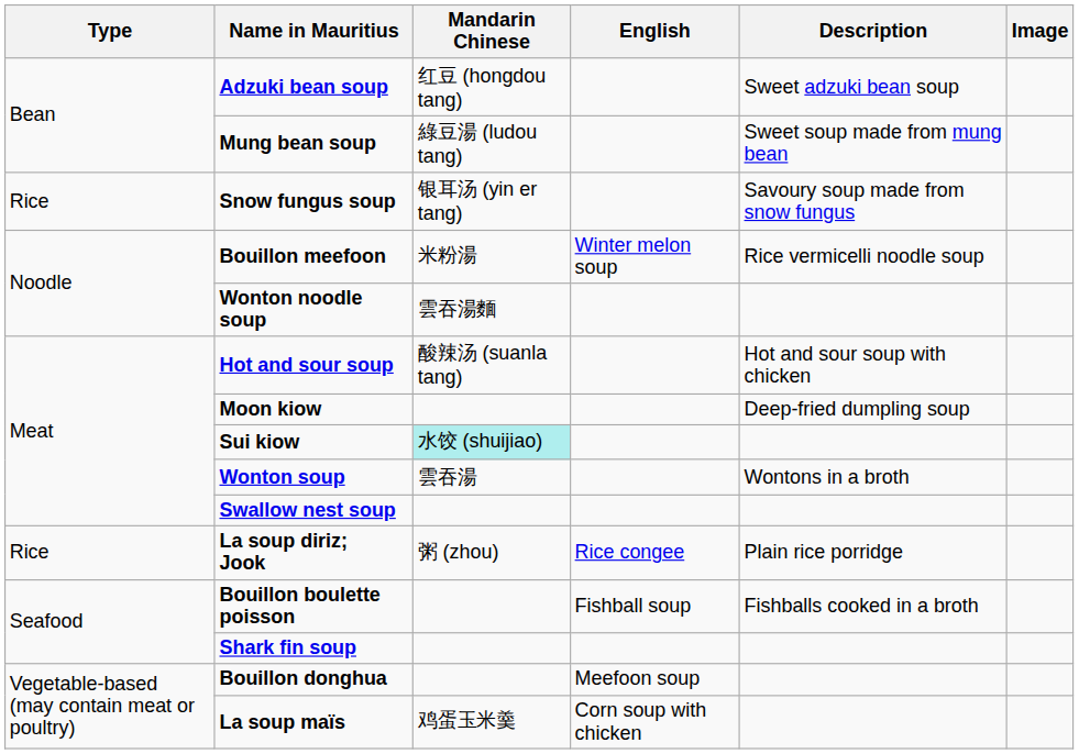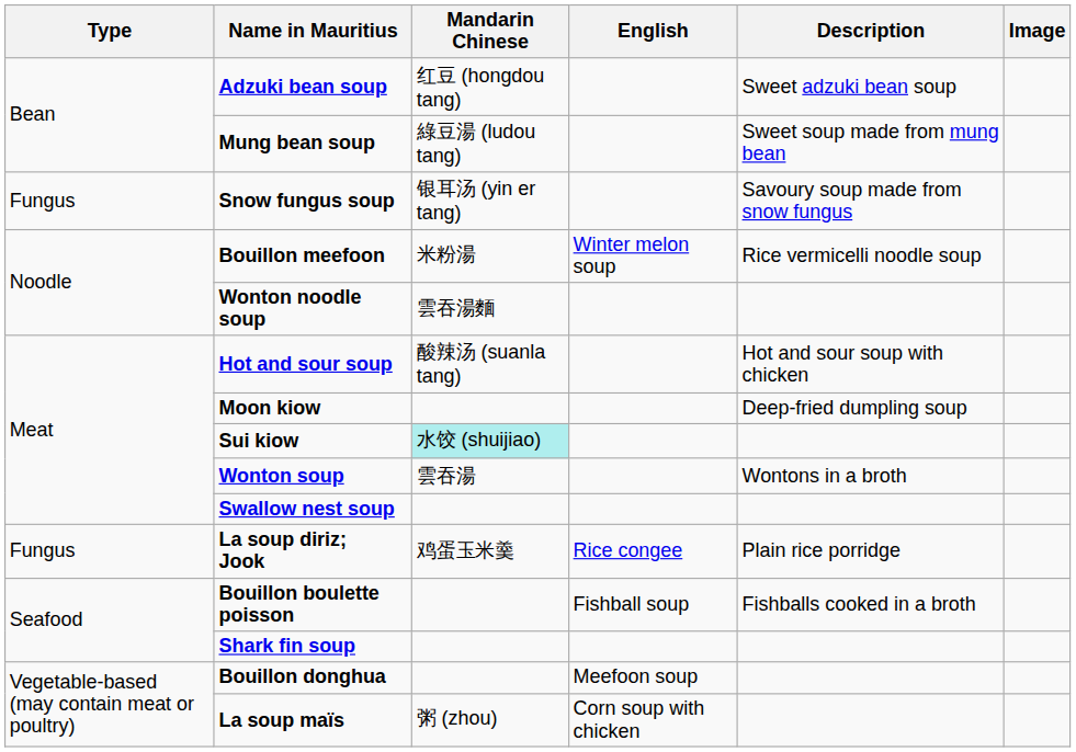Snow fungus soup | Type: Rice -> Fungus
La soup diriz; Jook | Type: Rice -> Fungus
La soup diriz; Jook | Mandarin Chinese: 粥 (zhou) -> 鸡蛋玉米羹
La soup maïs | Mandarin Chinese: 鸡蛋玉米羹 -> 粥 (zhou)
